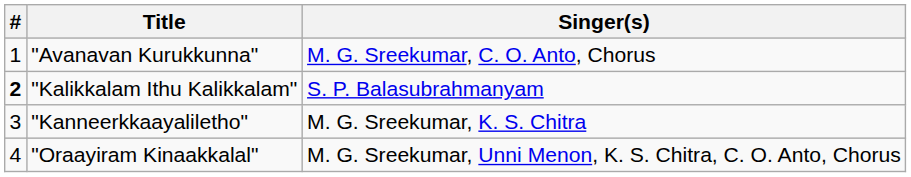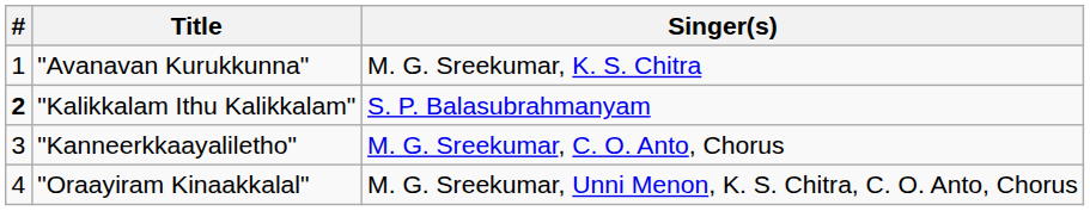"Avanavan Kurukkunna" | Singer(s): M. G. Sreekumar, C. O. Anto, Chorus -> M. G. Sreekumar, K. S. Chitra
"Kanneerkkaayaliletho" | Singer(s): M. G. Sreekumar, K. S. Chitra -> M. G. Sreekumar, C. O. Anto, Chorus
